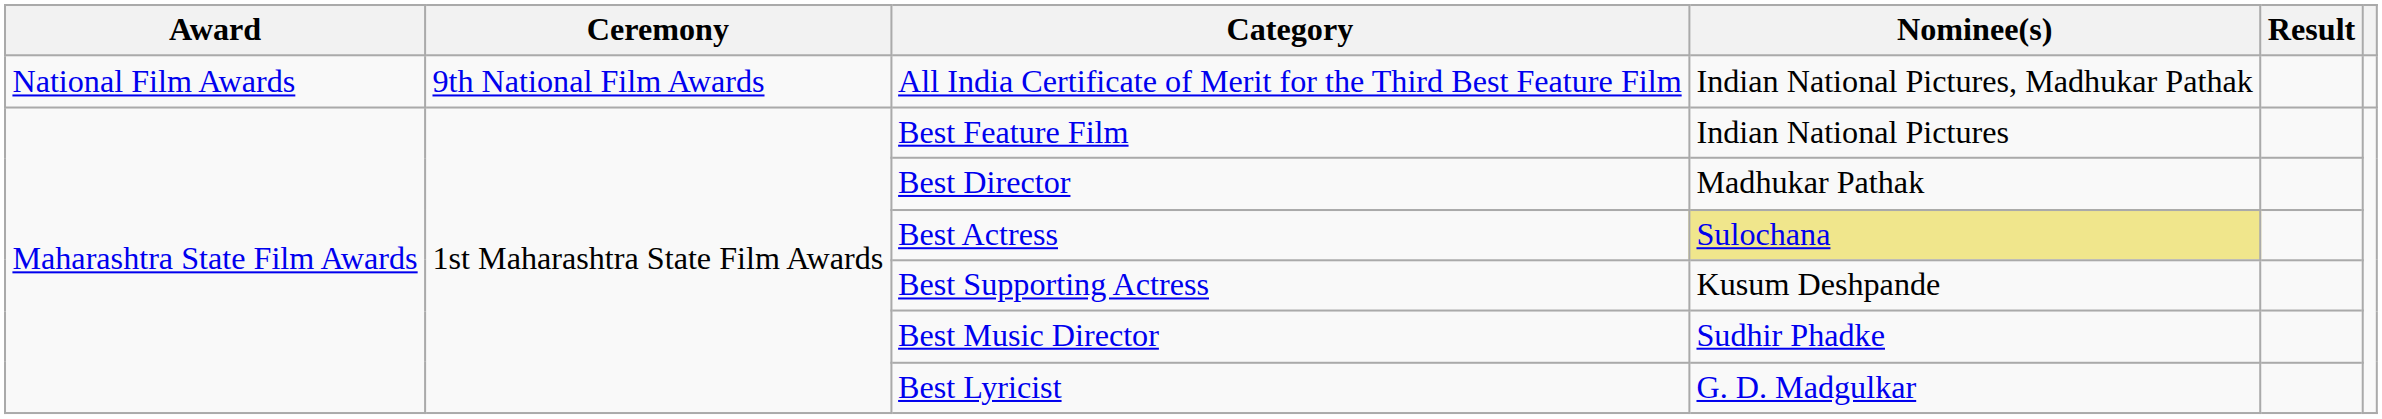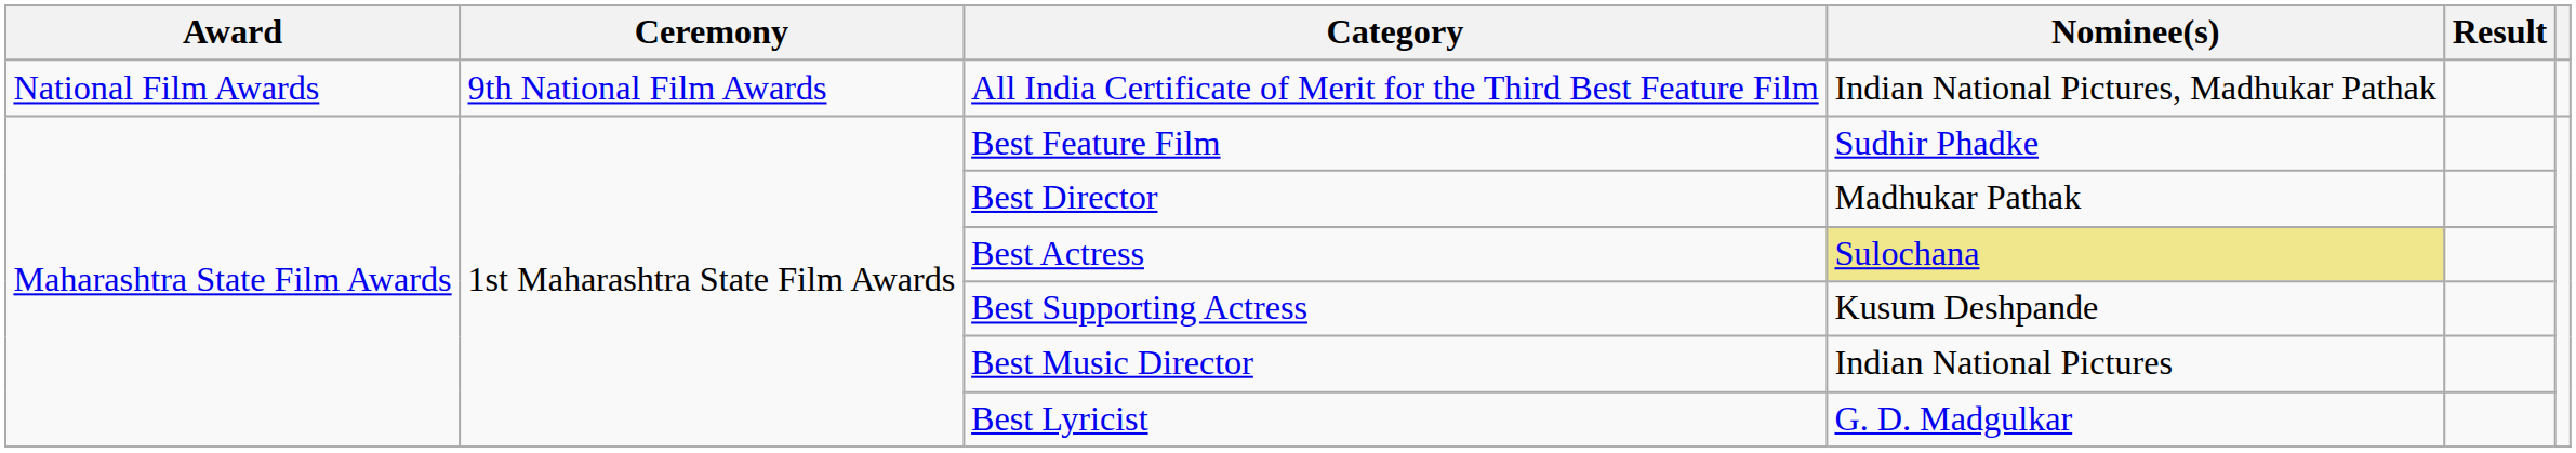Best Feature Film | Nominee(s): Indian National Pictures -> Sudhir Phadke
Best Music Director | Nominee(s): Sudhir Phadke -> Indian National Pictures
